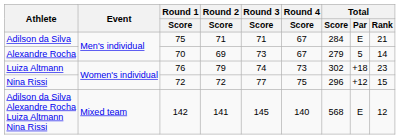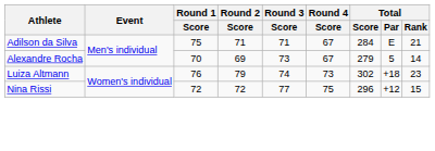- row: Adilson da Silva Alexandre Rocha Luiza Altmann Nina Rissi | Mixed team | 142 | 141 | 145 | 140 | 568 | E | 12
